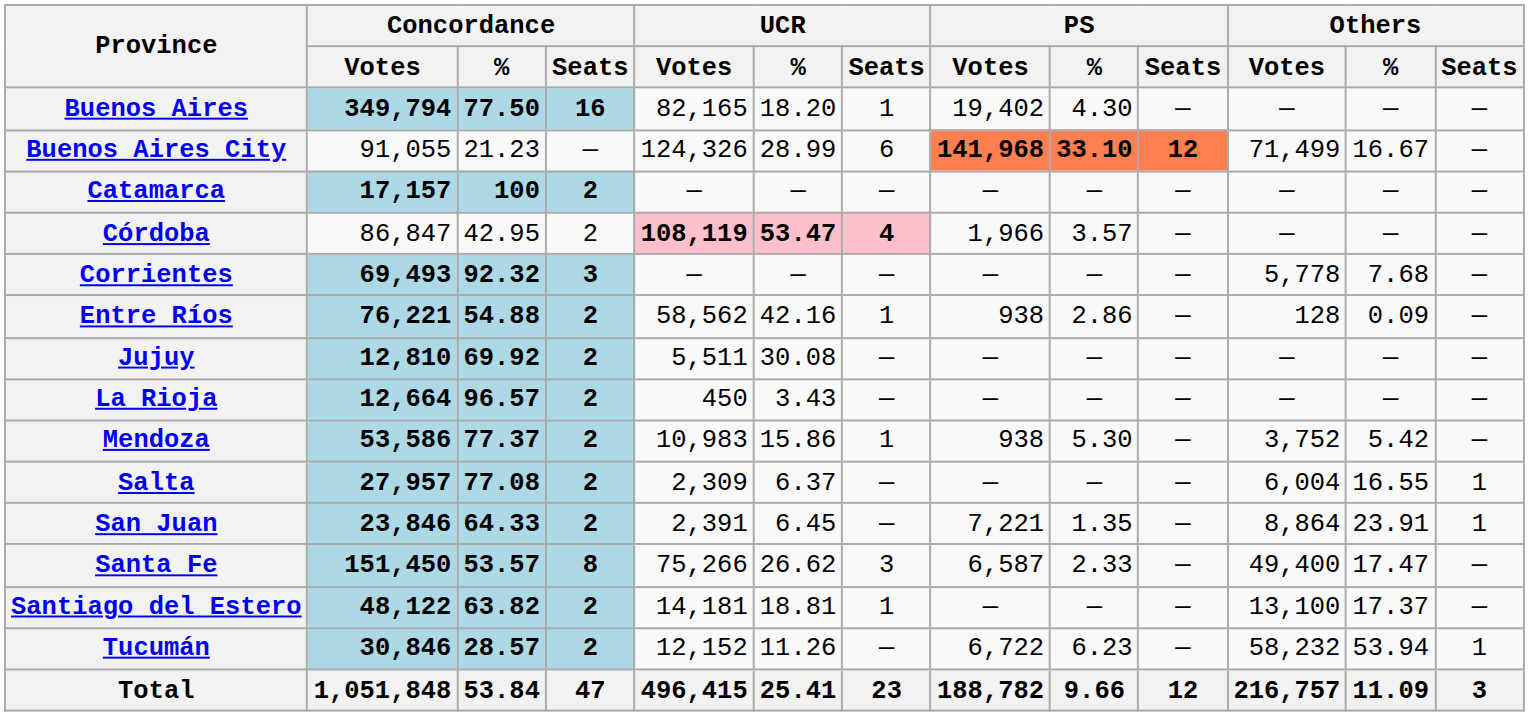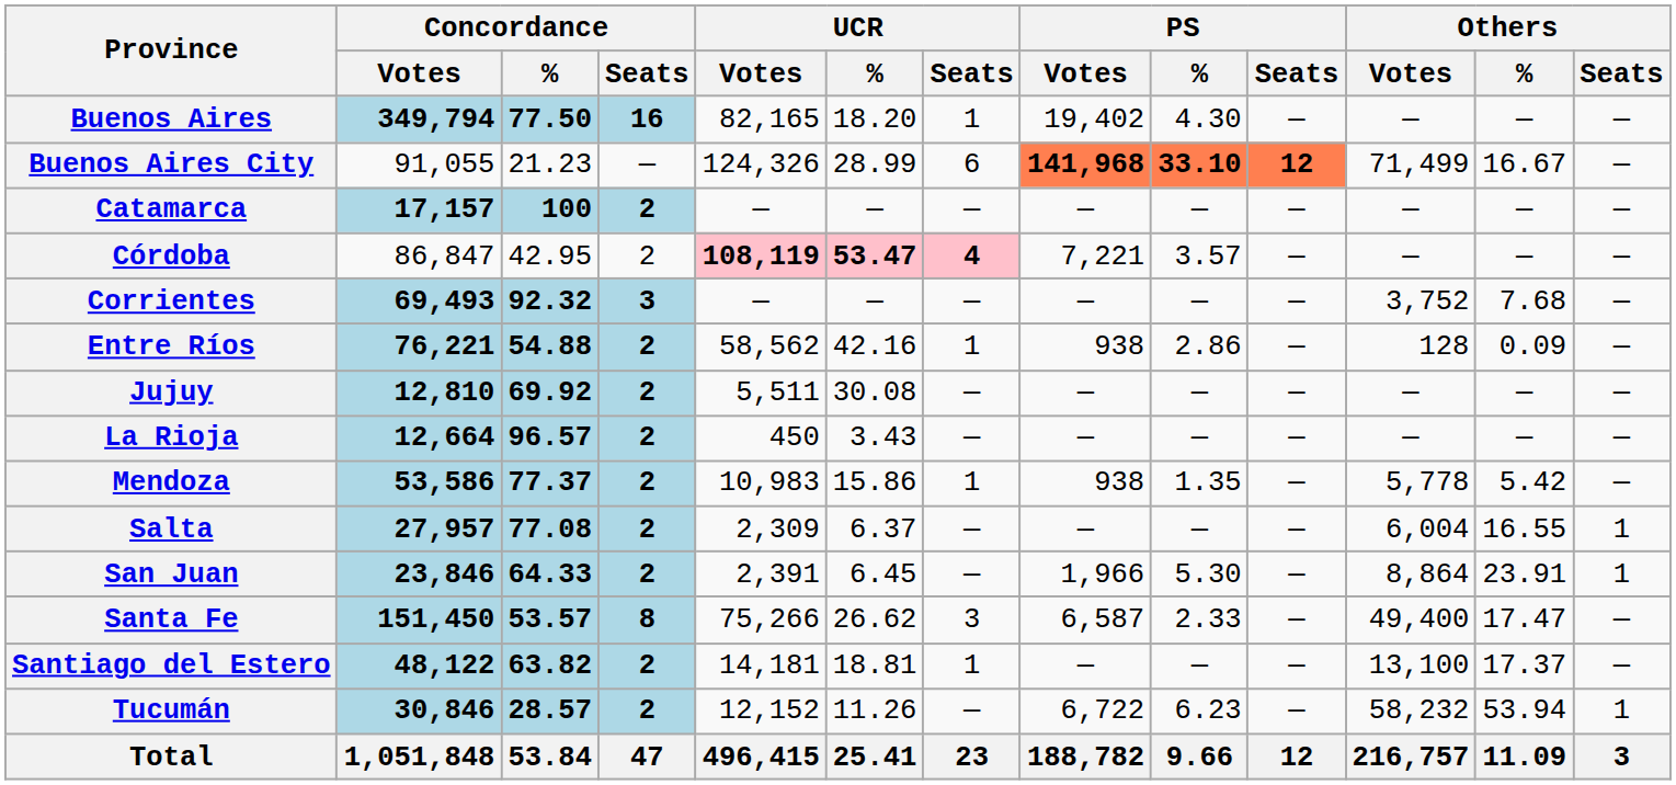Córdoba | PS / Votes: 1,966 -> 7,221
Corrientes | Others / Votes: 5,778 -> 3,752
Mendoza | PS / %: 5.30 -> 1.35
Mendoza | Others / Votes: 3,752 -> 5,778
San Juan | PS / Votes: 7,221 -> 1,966
San Juan | PS / %: 1.35 -> 5.30
